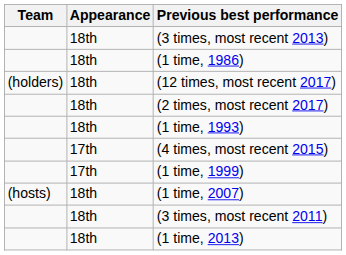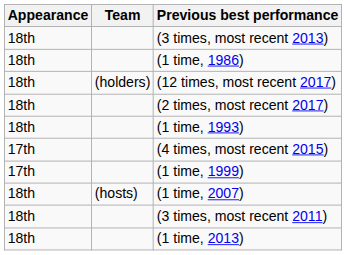columns swapped: Team <-> Appearance
